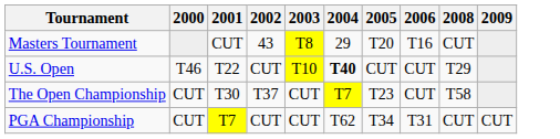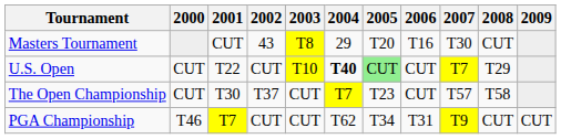+ column: 2007 | T30 | T7 | T57 | T9
U.S. Open | 2000: T46 -> CUT
U.S. Open | 2005: no background -> lightgreen background
PGA Championship | 2000: CUT -> T46
